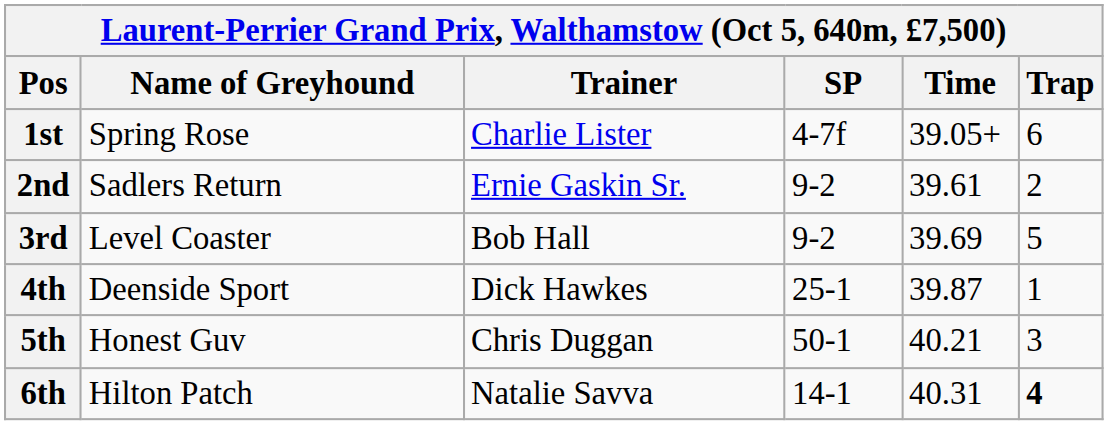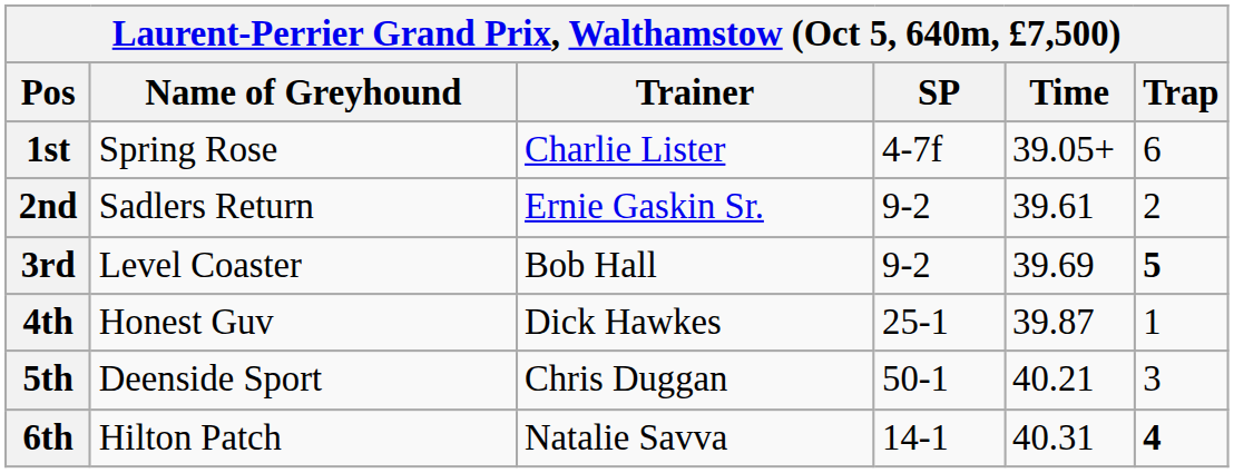3rd | Trap: normal -> bold
4th | Name of Greyhound: Deenside Sport -> Honest Guv
5th | Name of Greyhound: Honest Guv -> Deenside Sport
